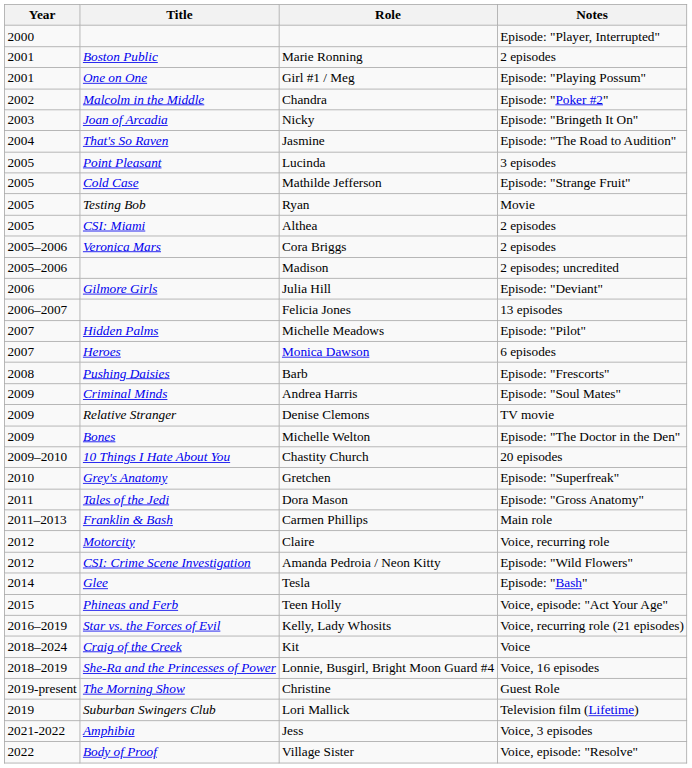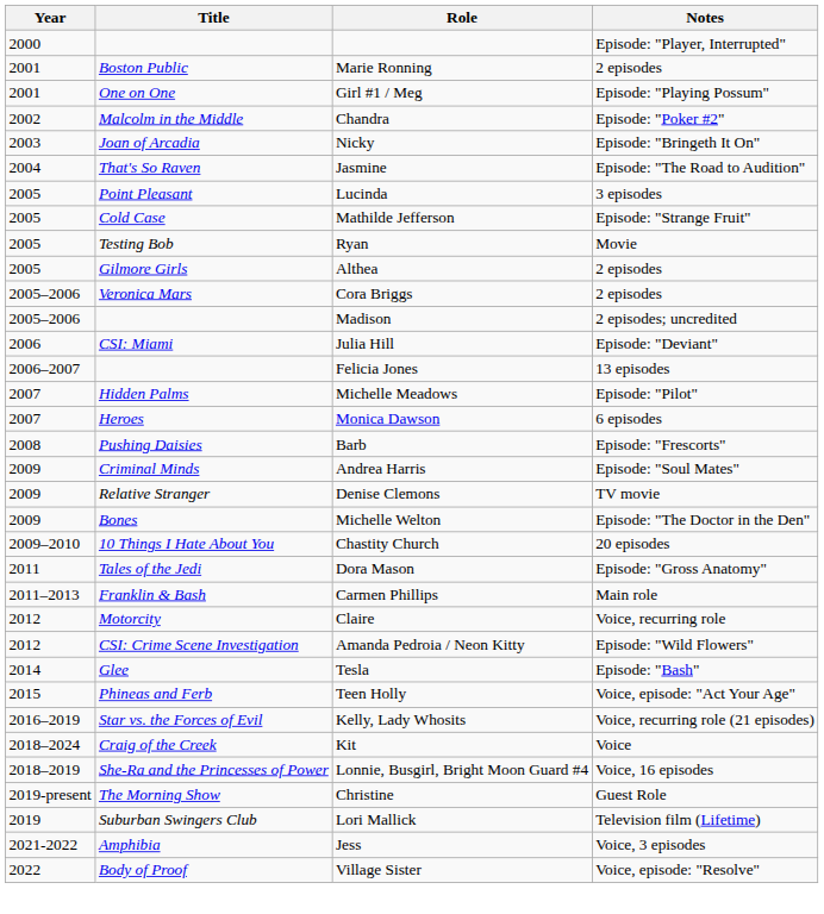Althea | Title: CSI: Miami -> Gilmore Girls
Julia Hill | Title: Gilmore Girls -> CSI: Miami
- row: 2010 | Grey's Anatomy | Gretchen | Episode: "Superfreak"
